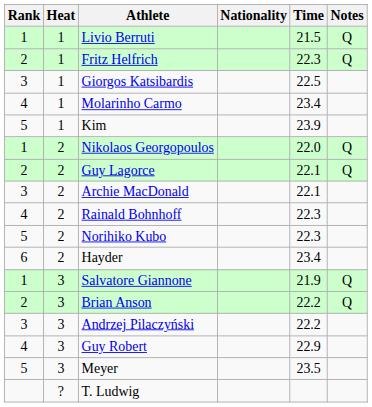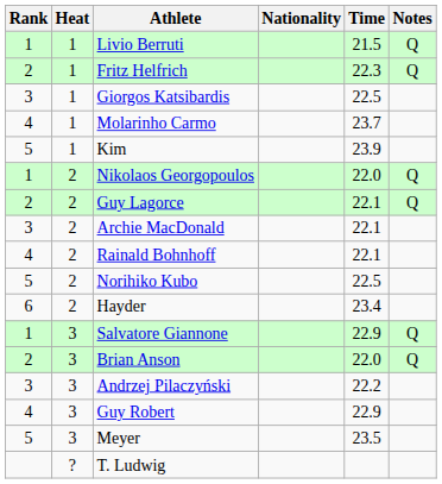Molarinho Carmo | Time: 23.4 -> 23.7
Rainald Bohnhoff | Time: 22.3 -> 22.1
Norihiko Kubo | Time: 22.3 -> 22.5
Salvatore Giannone | Time: 21.9 -> 22.9
Brian Anson | Time: 22.2 -> 22.0
